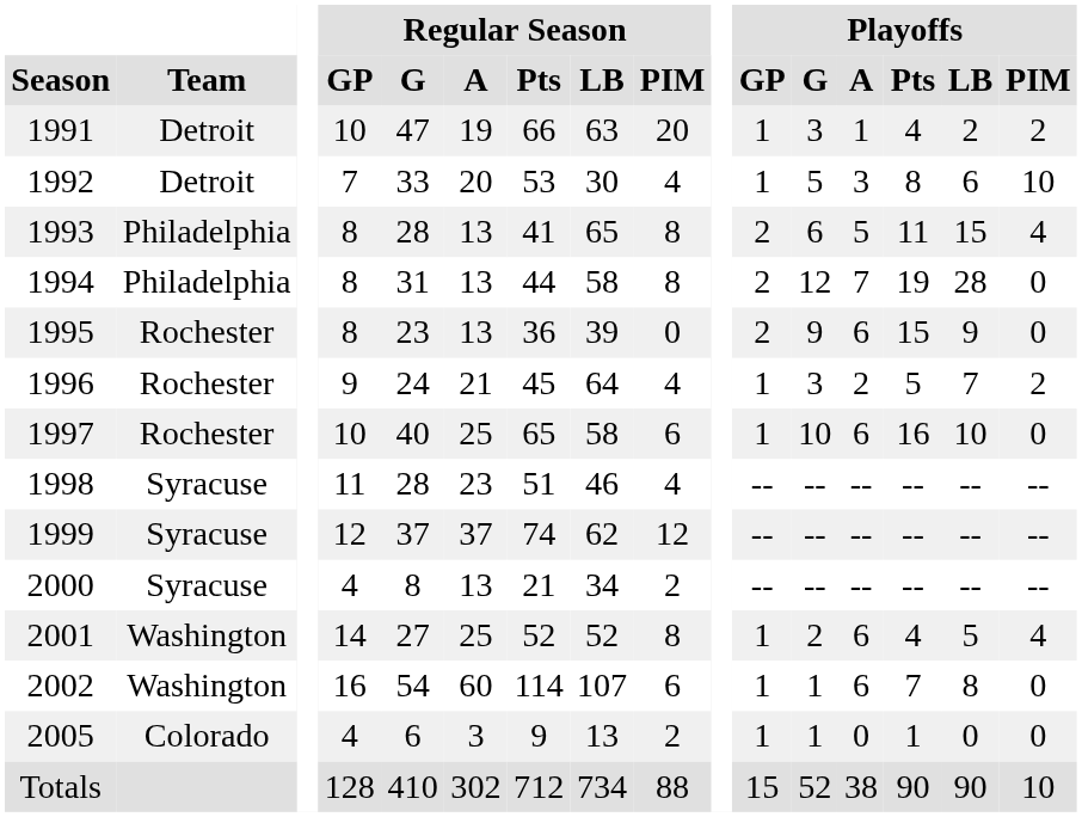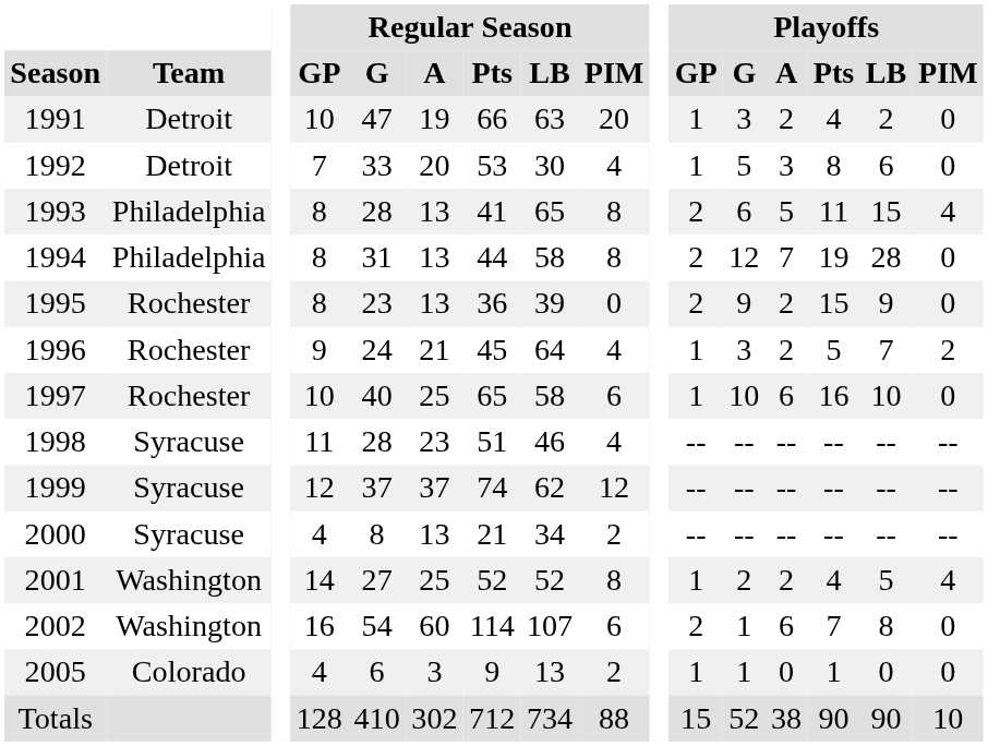1991 | Playoffs / A: 1 -> 2
1991 | Playoffs / PIM: 2 -> 0
1992 | Playoffs / PIM: 10 -> 0
1995 | Playoffs / A: 6 -> 2
2001 | Playoffs / A: 6 -> 2
2002 | Playoffs / GP: 1 -> 2
